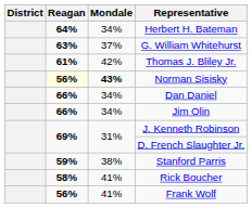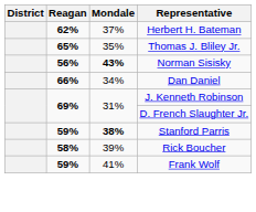Herbert H. Bateman | Reagan: 64% -> 62%
Herbert H. Bateman | Mondale: 34% -> 37%
- row: 63% | 37% | G. William Whitehurst
Thomas J. Bliley Jr. | Reagan: 61% -> 65%
Thomas J. Bliley Jr. | Mondale: 42% -> 35%
Norman Sisisky | Reagan: lightyellow background -> no background
- row: 66% | 34% | Jim Olin
Stanford Parris | Mondale: normal -> bold
Rick Boucher | Mondale: 41% -> 39%
Frank Wolf | Reagan: 56% -> 59%
